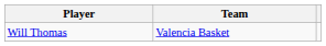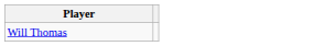- column: Team | Valencia Basket
